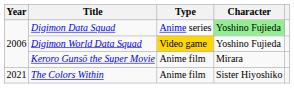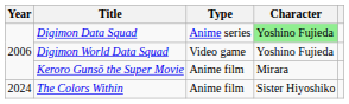Digimon World Data Squad | Type: gold background -> no background
The Colors Within | Year: 2021 -> 2024
